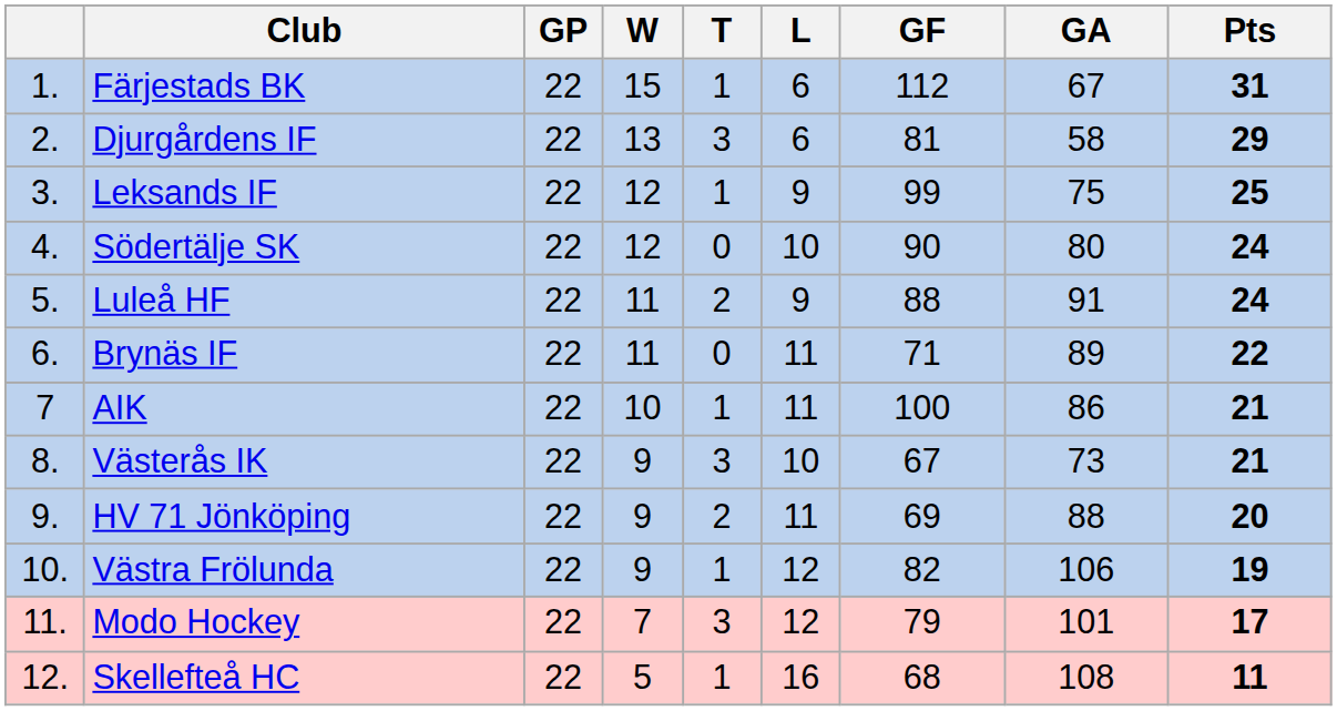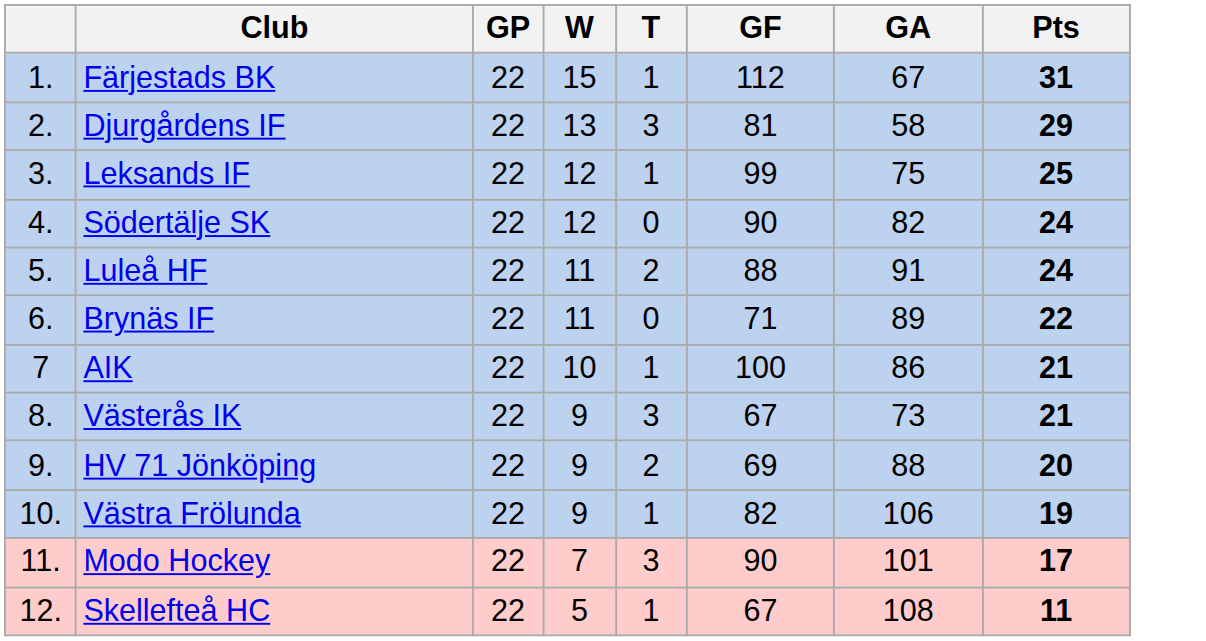- column: L | 6 | 6 | 9 | 10 | 9 | 11 | 11 | 10 | 11 | 12 | 12 | 16
Södertälje SK | GA: 80 -> 82
Modo Hockey | GF: 79 -> 90
Skellefteå HC | GF: 68 -> 67
